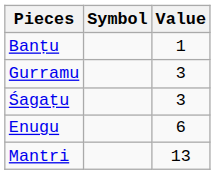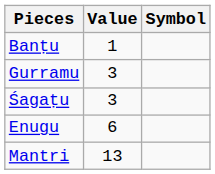columns swapped: Symbol <-> Value
